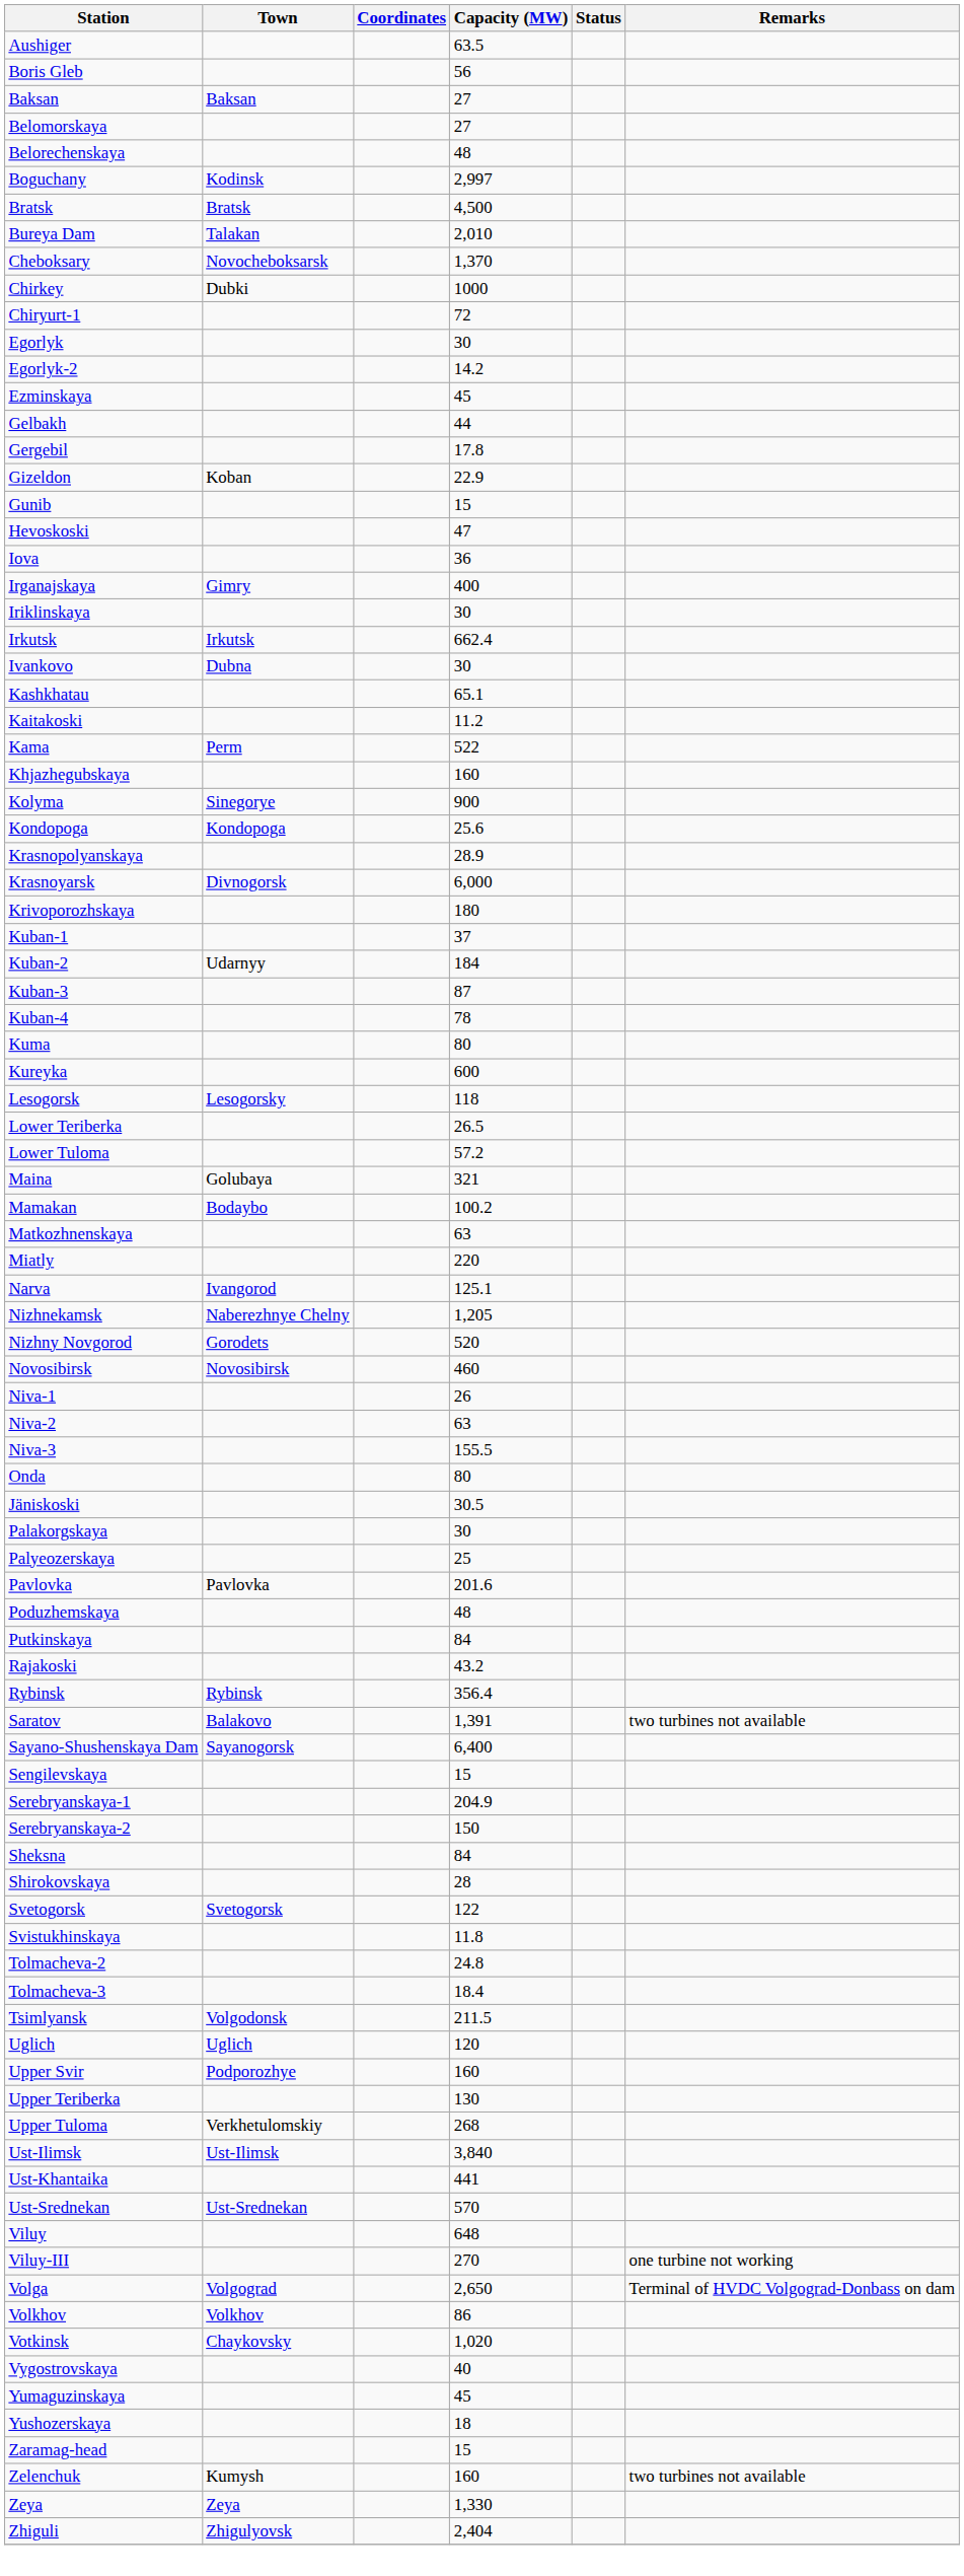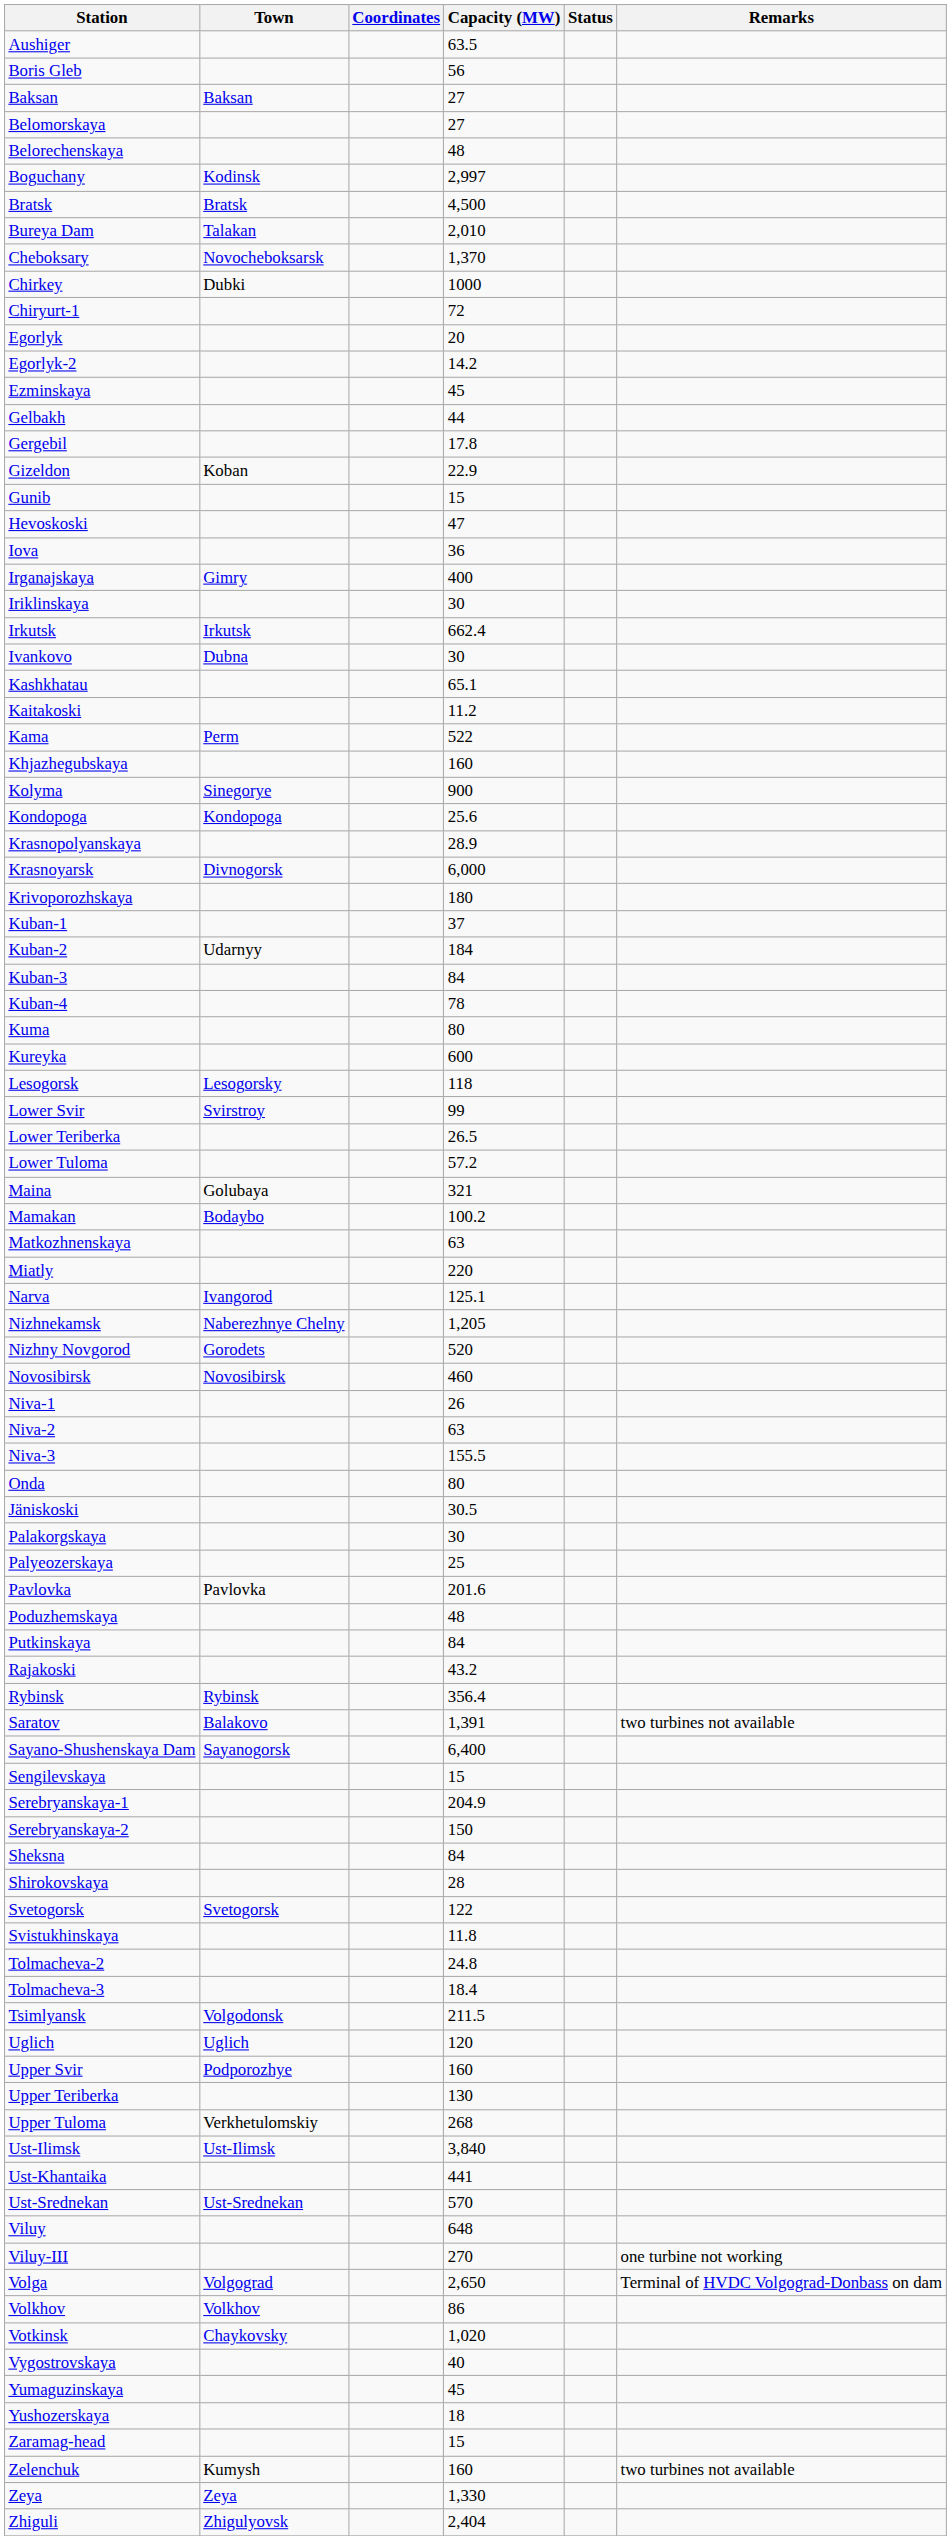Egorlyk | Capacity (MW): 30 -> 20
Kuban-3 | Capacity (MW): 87 -> 84
+ row: Lower Svir | Svirstroy | 99
